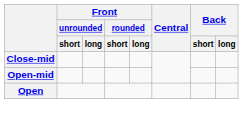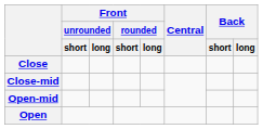+ row: Close
